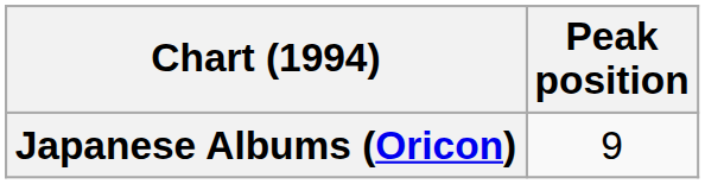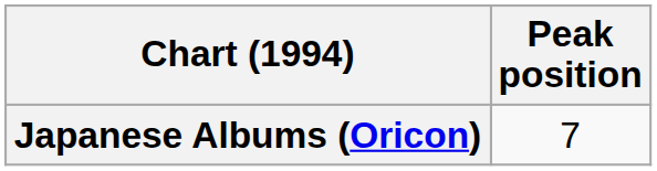Japanese Albums (Oricon) | Peak position: 9 -> 7
